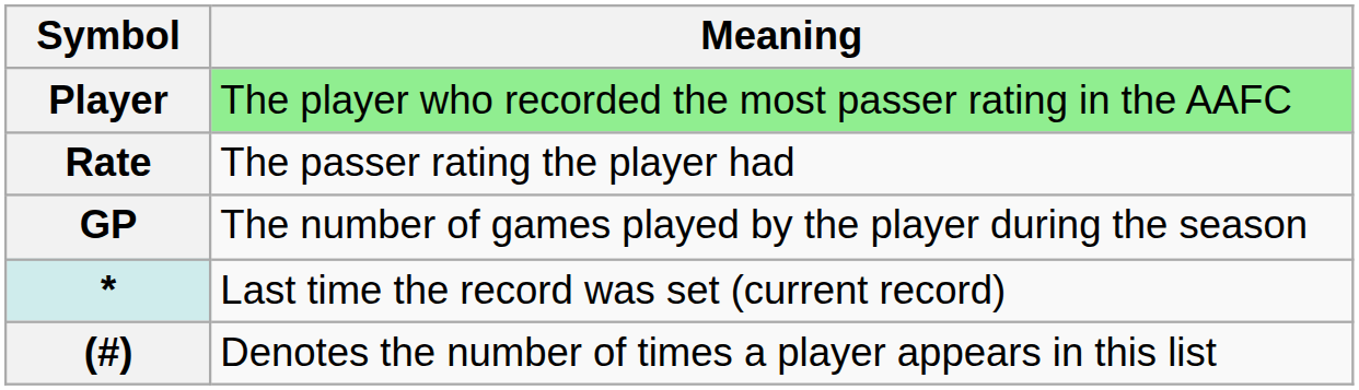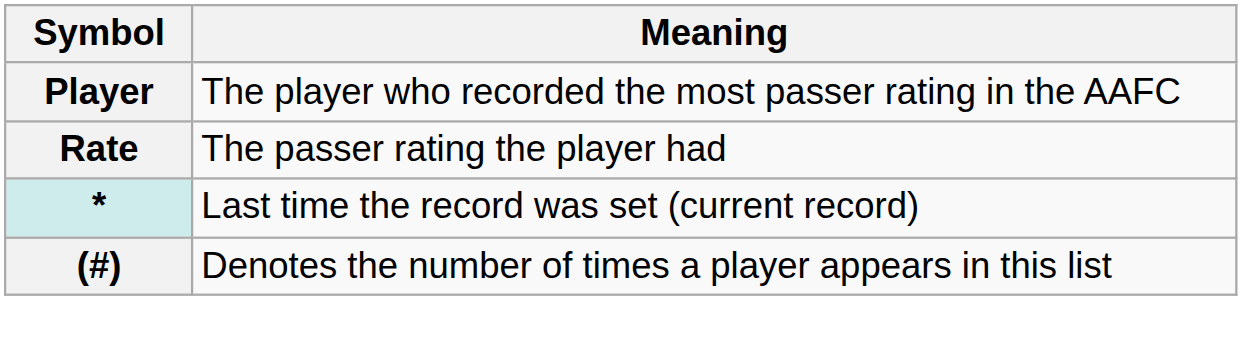Player | Meaning: lightgreen background -> no background
- row: GP | The number of games played by the player during the season
